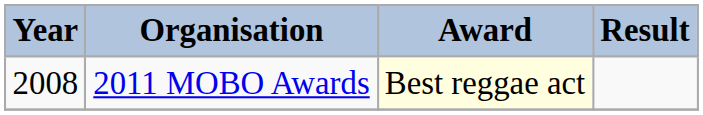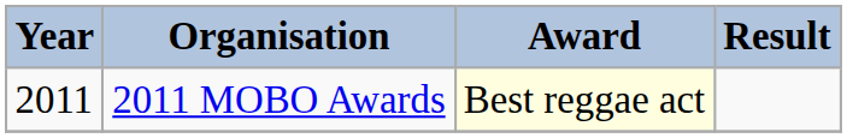2011 MOBO Awards | Year: 2008 -> 2011
